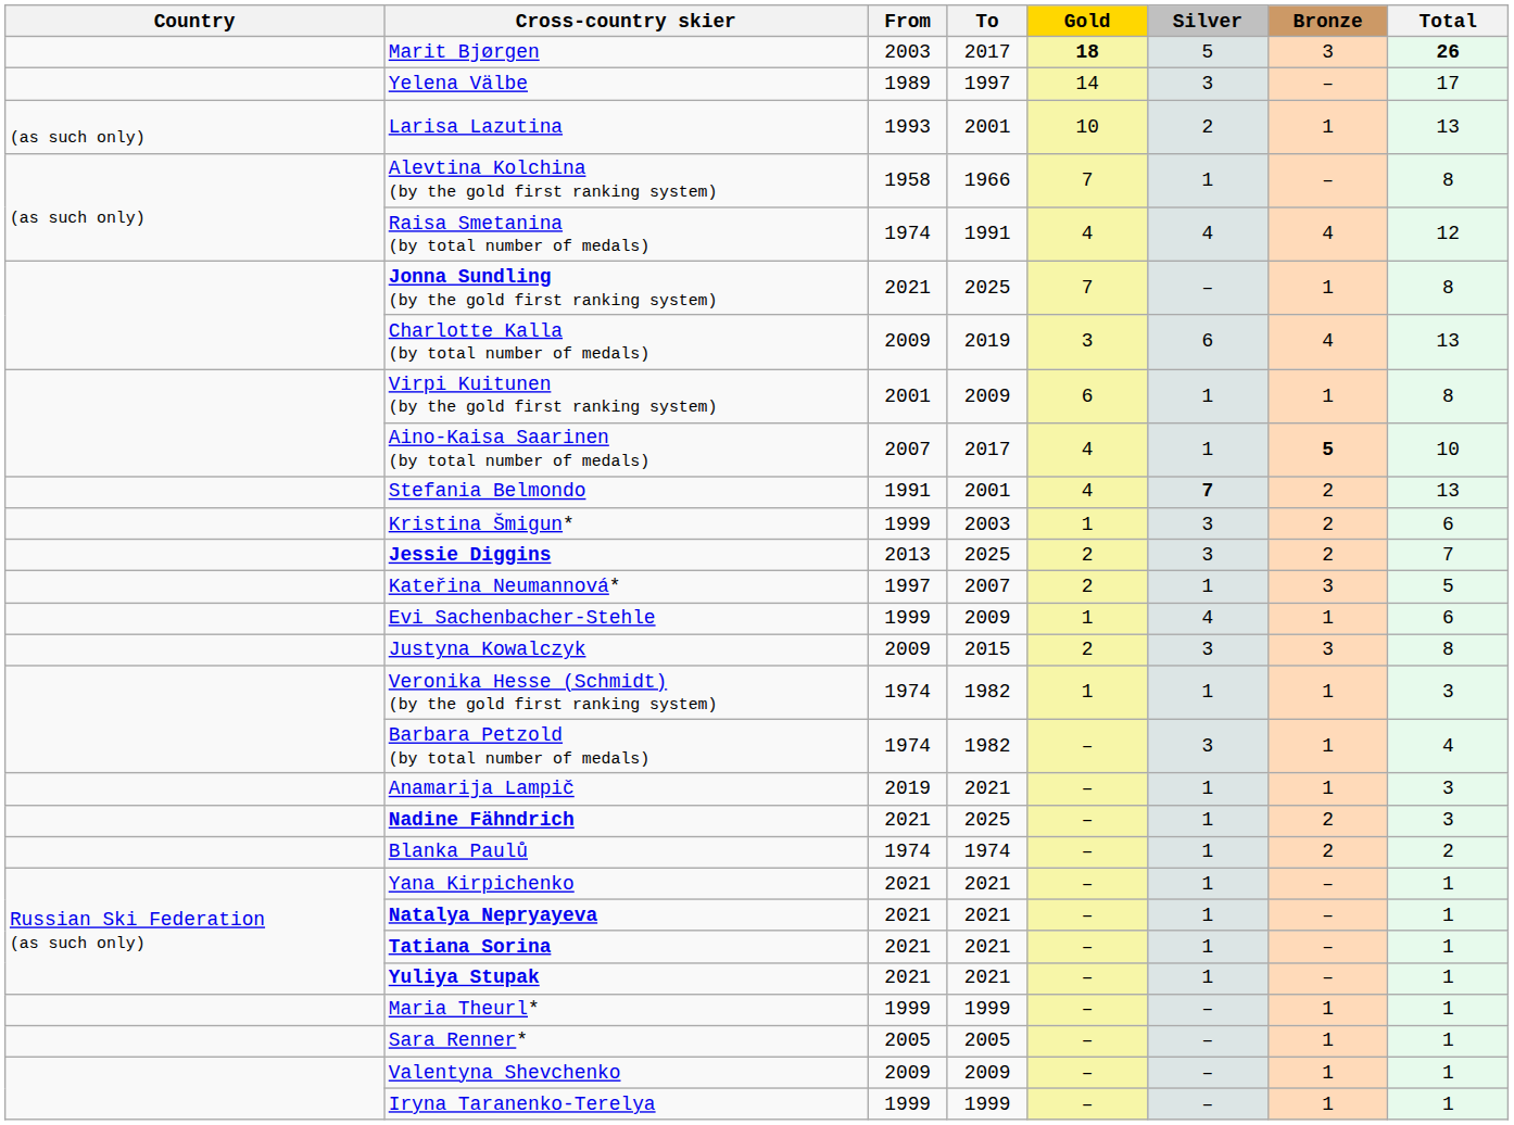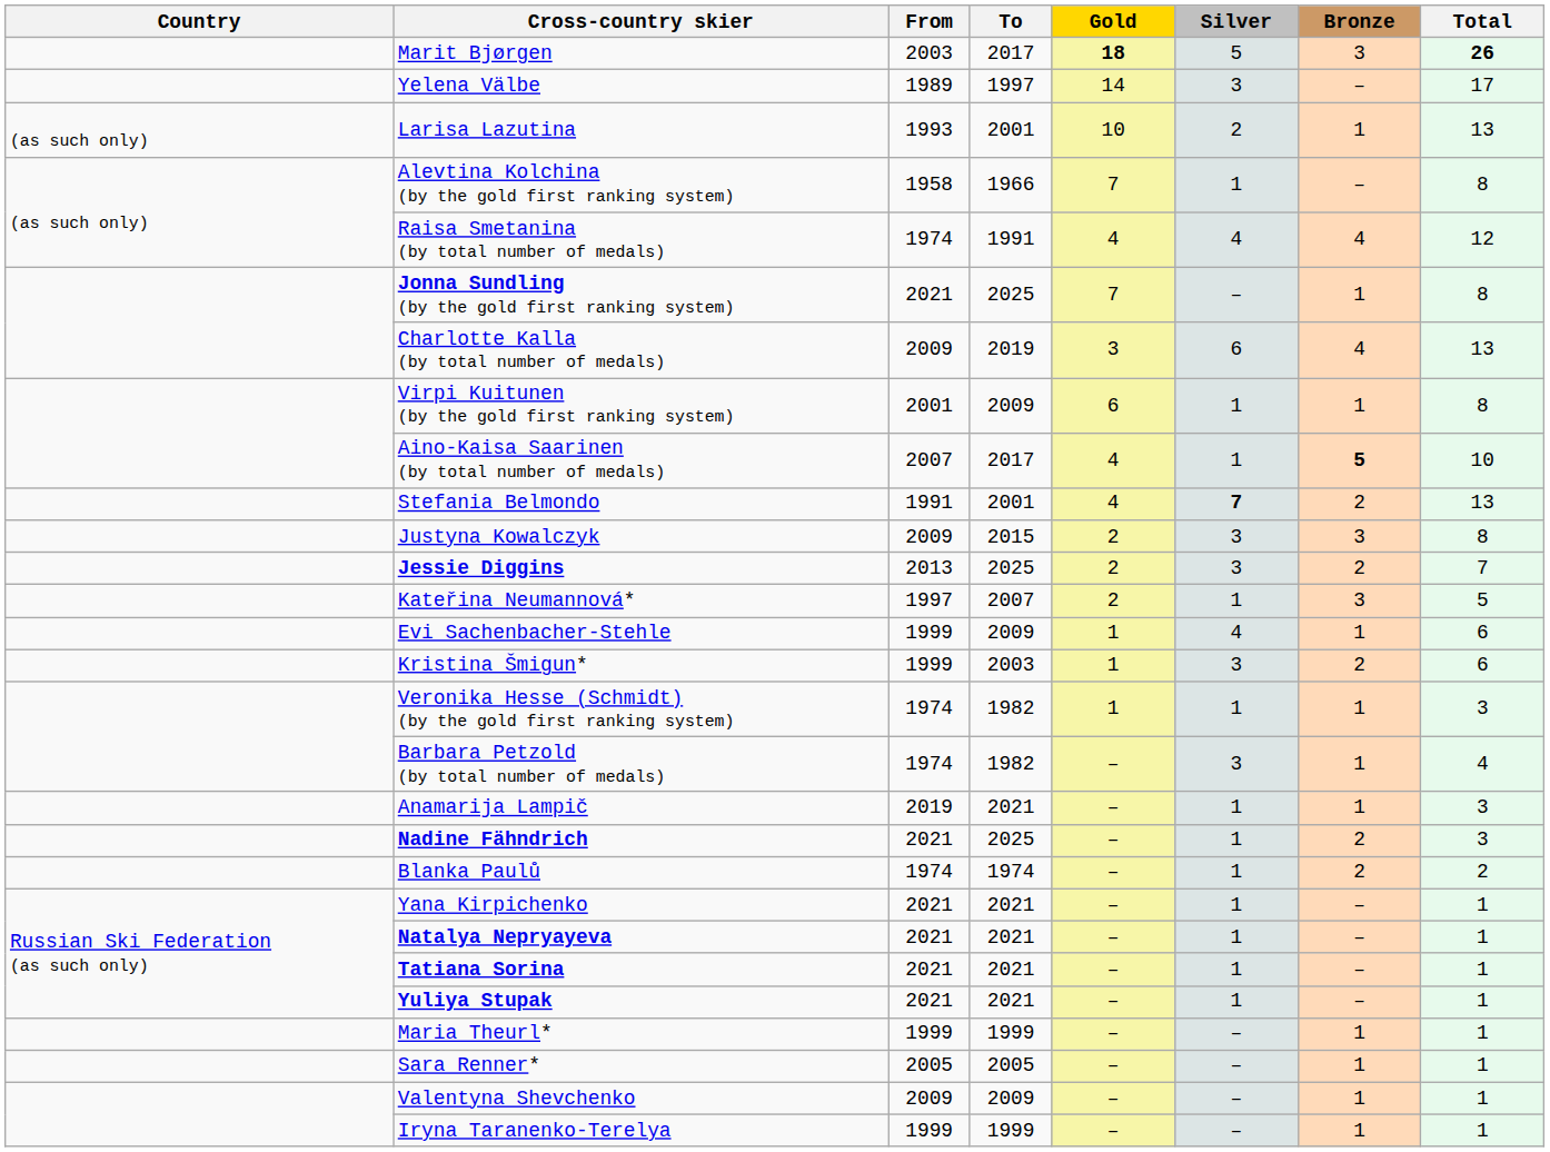rows swapped: Justyna Kowalczyk <-> Kristina Šmigun*
